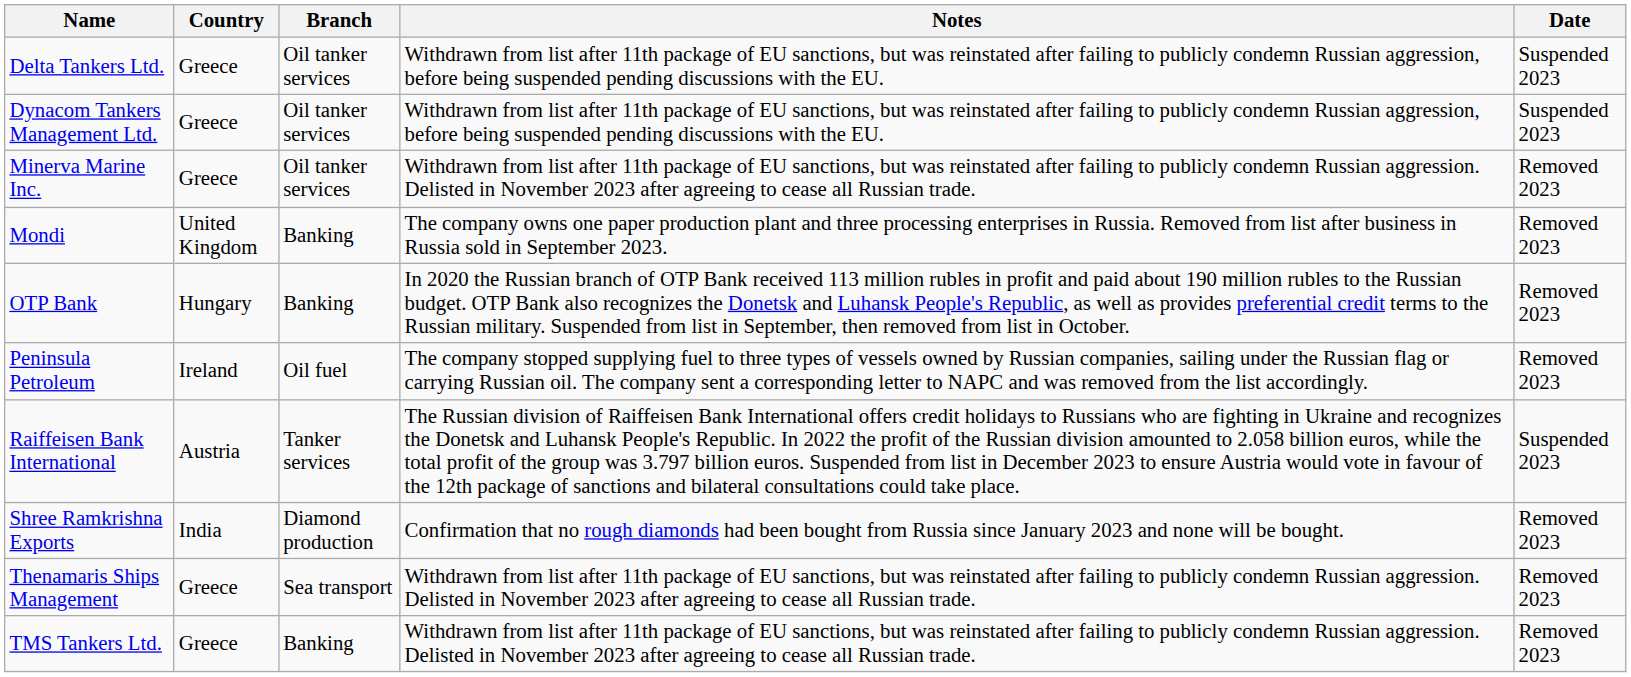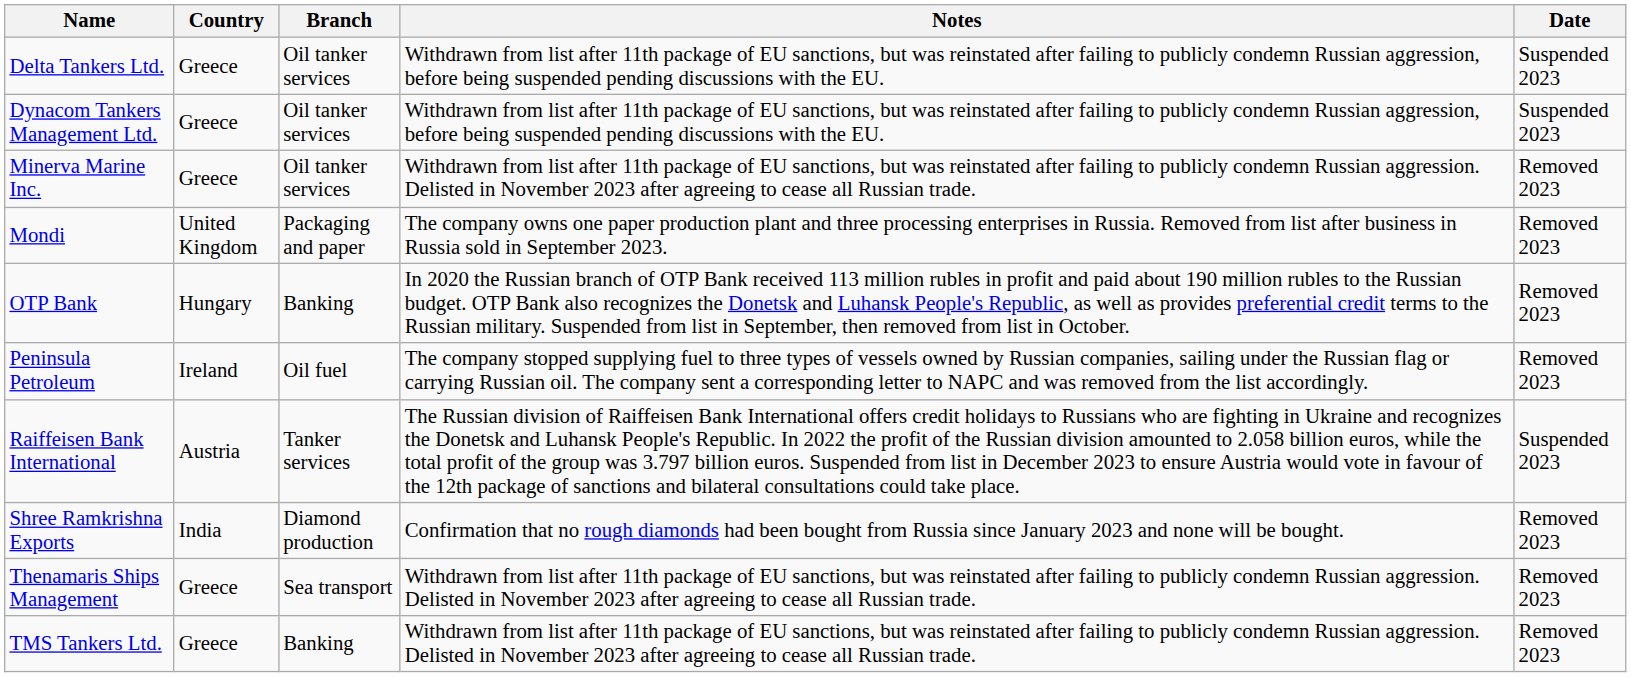Mondi | Branch: Banking -> Packaging and paper
